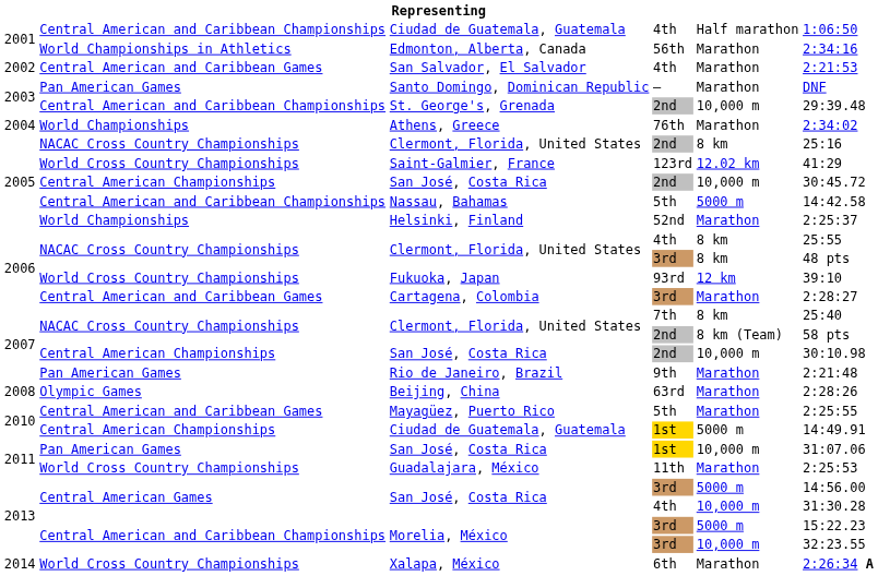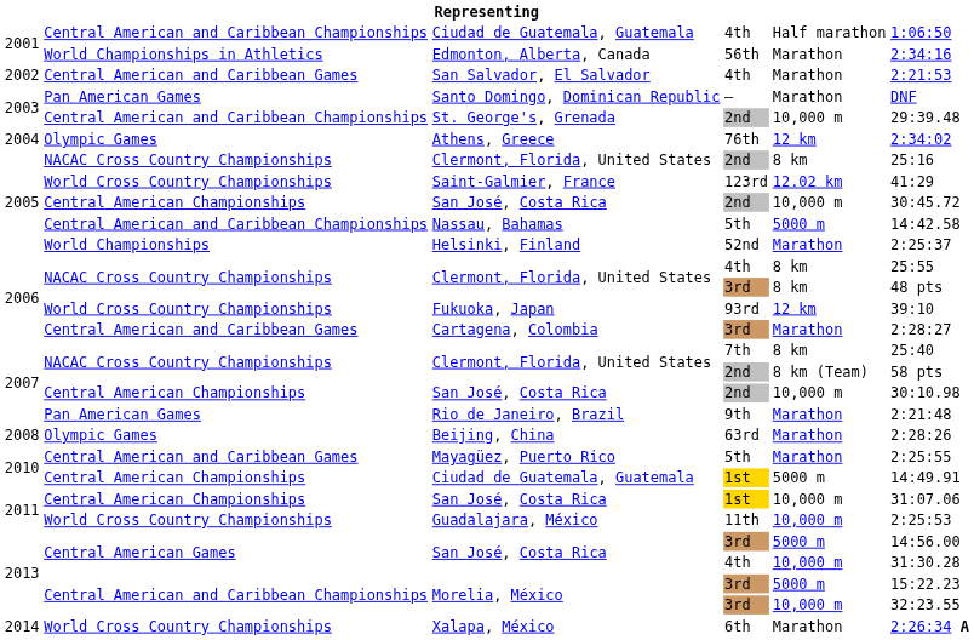Athens, Greece | column 2: World Championships -> Olympic Games
Athens, Greece | column 5: Marathon -> 12 km
San José, Costa Rica / 1st | column 2: Pan American Games -> Central American Championships
Guadalajara, México | column 5: Marathon -> 10,000 m
